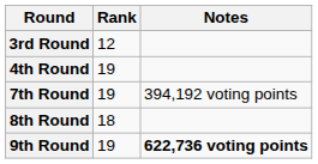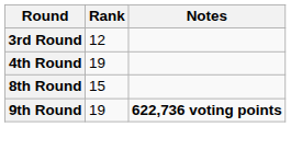- row: 7th Round | 19 | 394,192 voting points
8th Round | Rank: 18 -> 15
